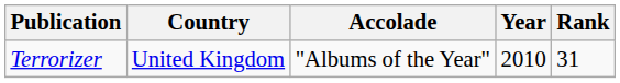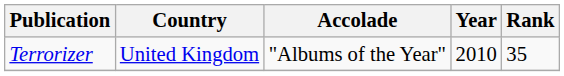Terrorizer | Rank: 31 -> 35
